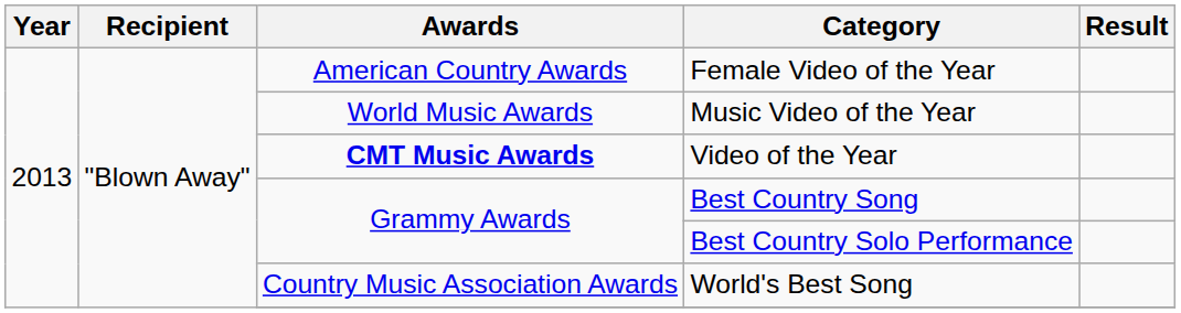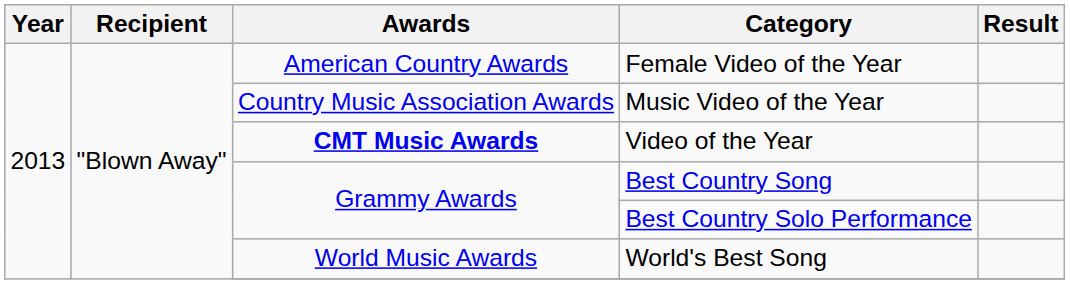Music Video of the Year | Awards: World Music Awards -> Country Music Association Awards
World's Best Song | Awards: Country Music Association Awards -> World Music Awards
